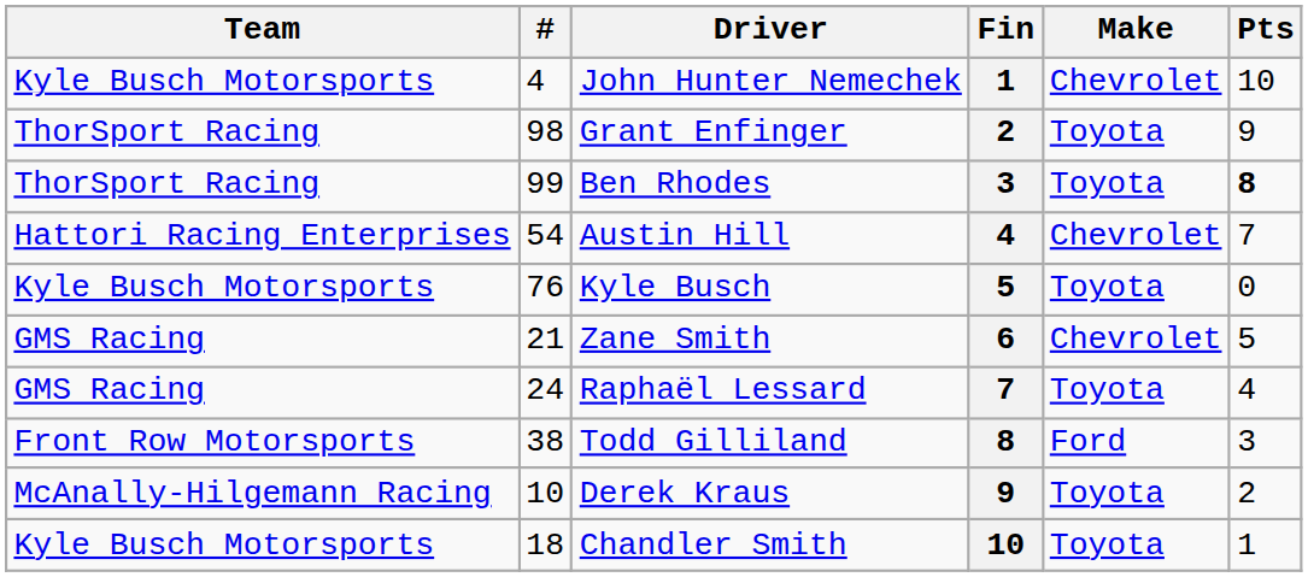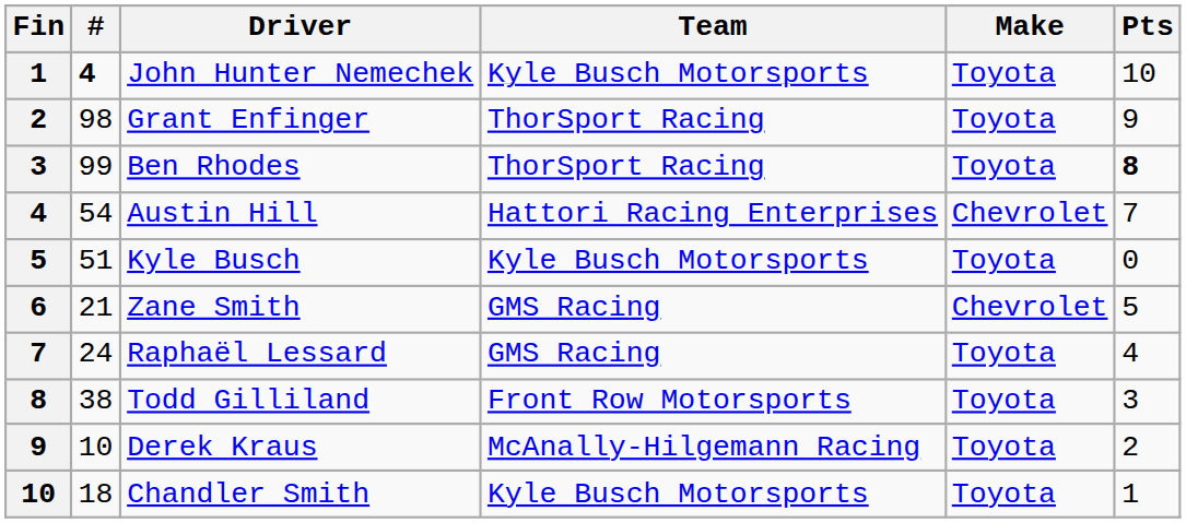columns swapped: Fin <-> Team
John Hunter Nemechek | #: normal -> bold
John Hunter Nemechek | Make: Chevrolet -> Toyota
Kyle Busch | #: 76 -> 51
Todd Gilliland | Make: Ford -> Toyota
